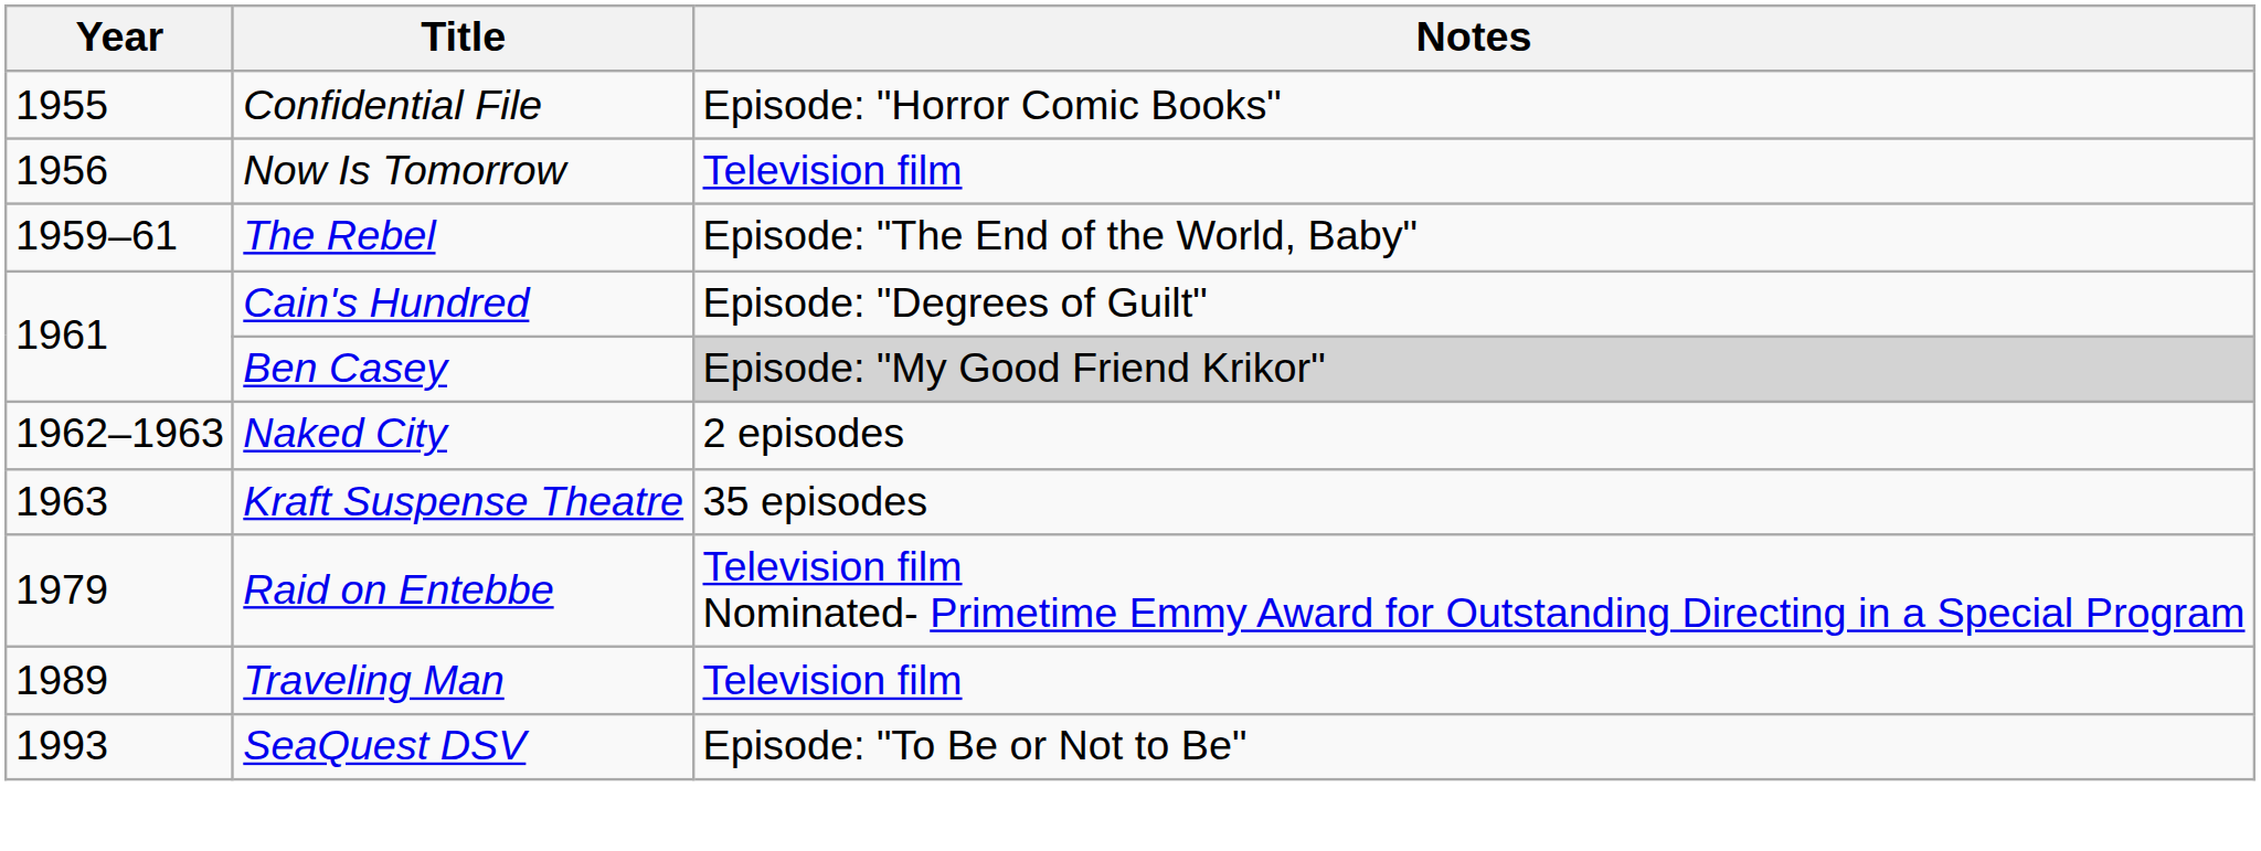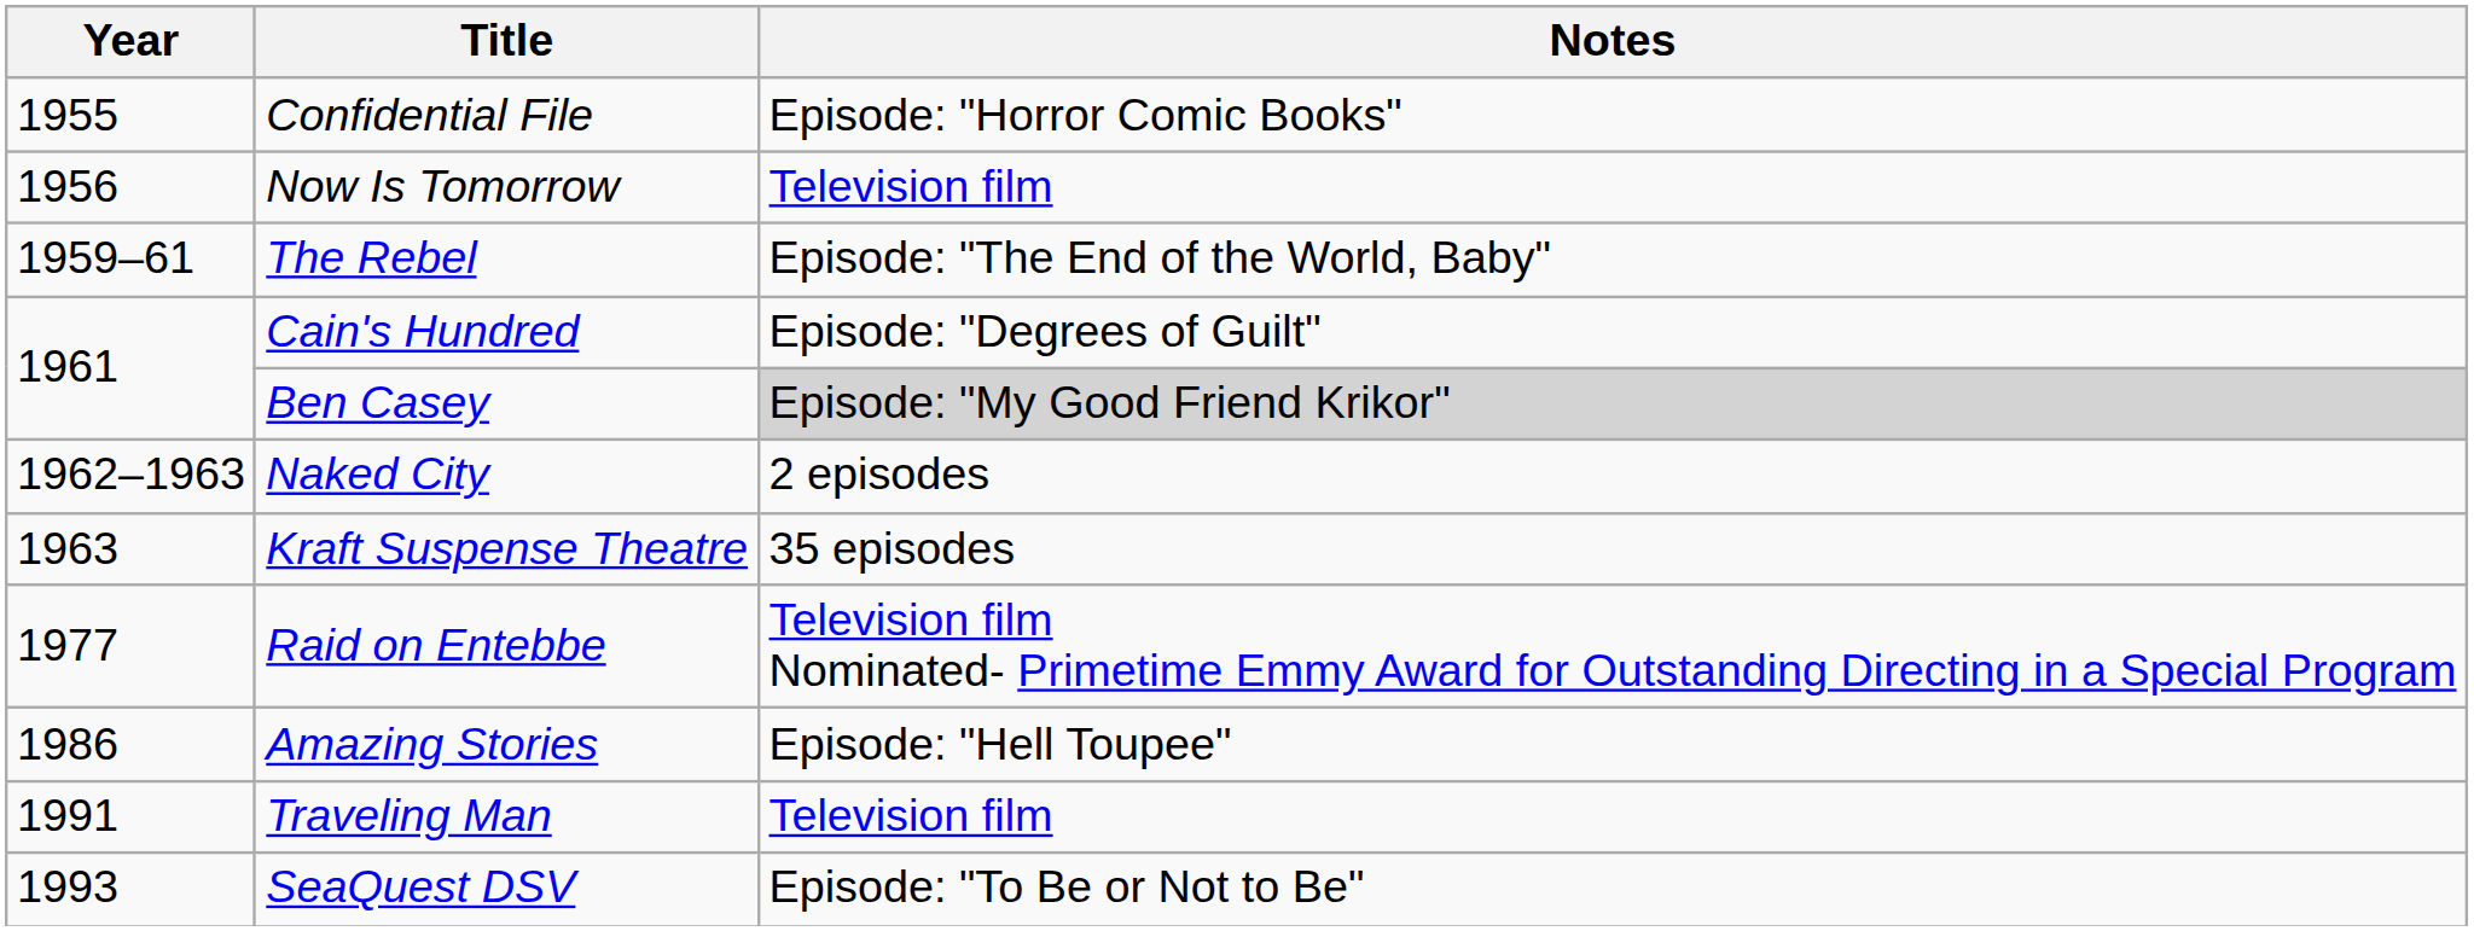Raid on Entebbe | Year: 1979 -> 1977
+ row: 1986 | Amazing Stories | Episode: "Hell Toupee"
Traveling Man | Year: 1989 -> 1991
